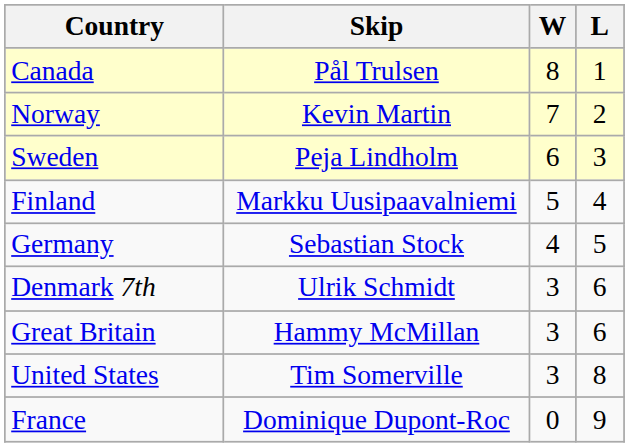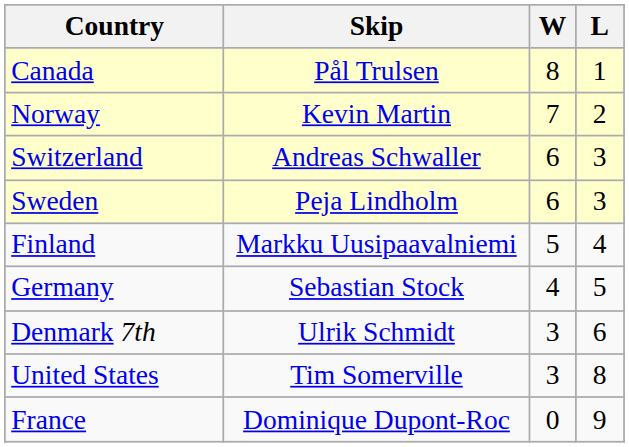+ row: Switzerland | Andreas Schwaller | 6 | 3
- row: Great Britain | Hammy McMillan | 3 | 6
